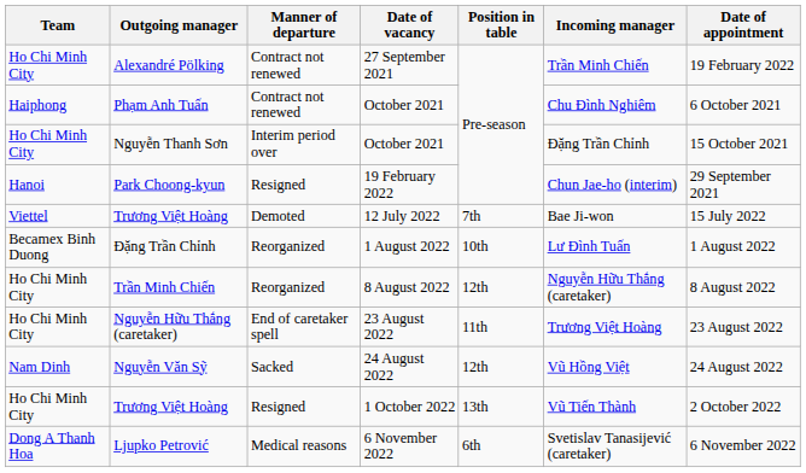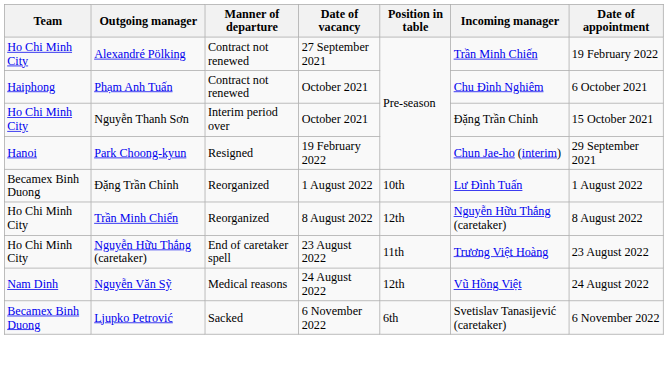- row: Viettel | Trương Việt Hoàng | Demoted | 12 July 2022 | 7th | Bae Ji-won | 15 July 2022
Nguyễn Văn Sỹ | Manner of departure: Sacked -> Medical reasons
- row: Ho Chi Minh City | Trương Việt Hoàng | Resigned | 1 October 2022 | 13th | Vũ Tiến Thành | 2 October 2022
Ljupko Petrović | Team: Dong A Thanh Hoa -> Becamex Binh Duong
Ljupko Petrović | Manner of departure: Medical reasons -> Sacked
